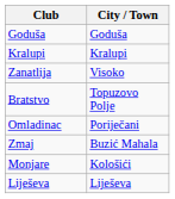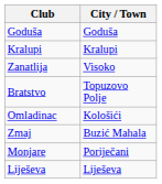Omladinac | City / Town: Poriječani -> Kološići
Monjare | City / Town: Kološići -> Poriječani
